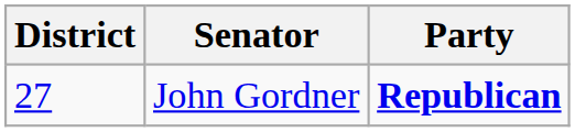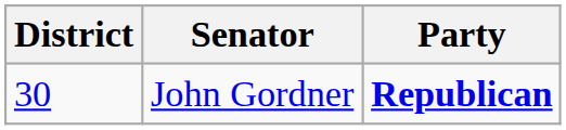John Gordner | District: 27 -> 30
